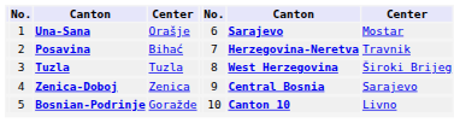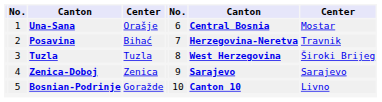Una-Sana | column 7: Sarajevo -> Central Bosnia
Zenica-Doboj | column 7: Central Bosnia -> Sarajevo
